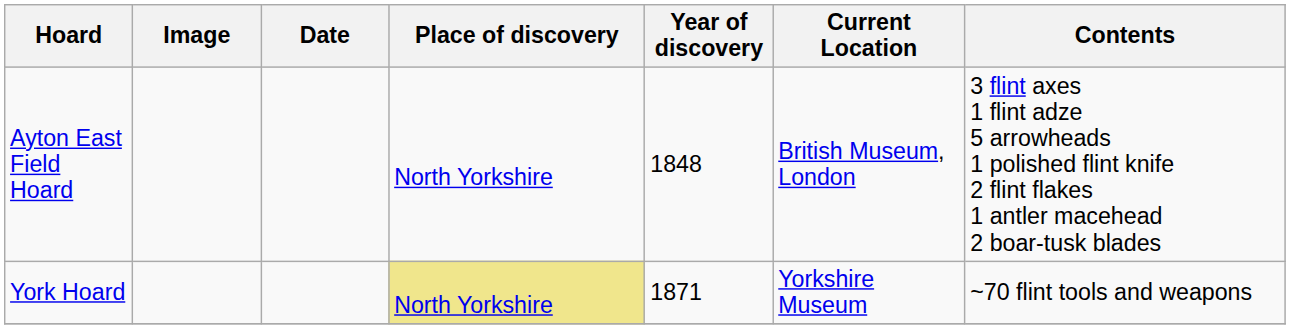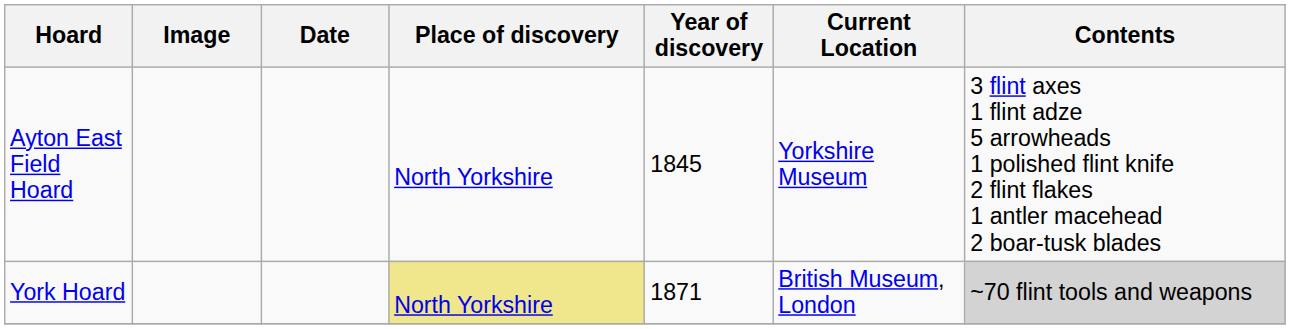Ayton East Field Hoard | Year of discovery: 1848 -> 1845
Ayton East Field Hoard | Current Location: British Museum, London -> Yorkshire Museum
York Hoard | Current Location: Yorkshire Museum -> British Museum, London
York Hoard | Contents: no background -> lightgrey background
